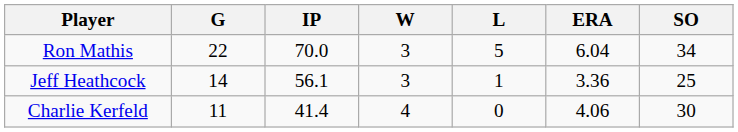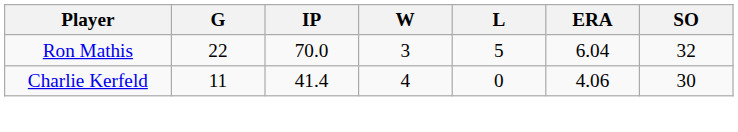Ron Mathis | SO: 34 -> 32
- row: Jeff Heathcock | 14 | 56.1 | 3 | 1 | 3.36 | 25
